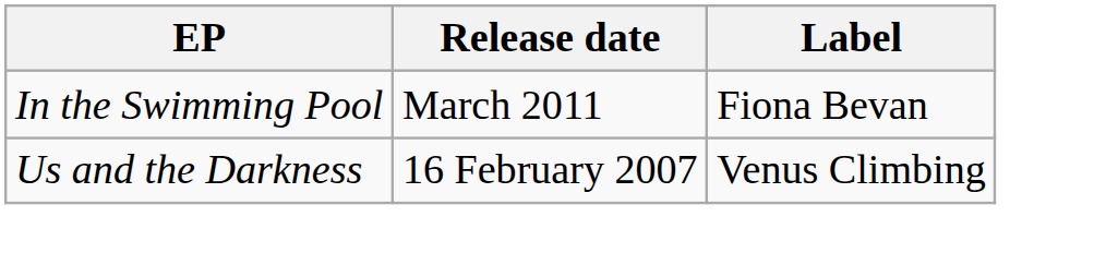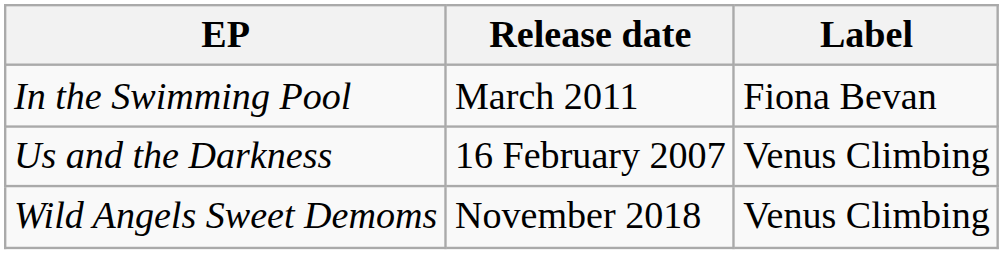+ row: Wild Angels Sweet Demoms | November 2018 | Venus Climbing
